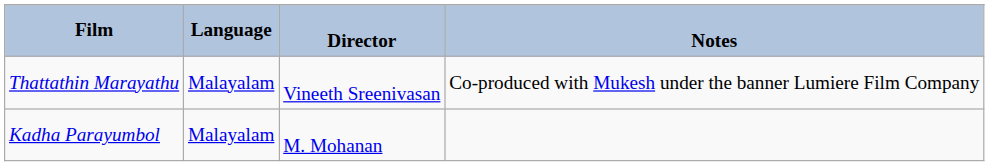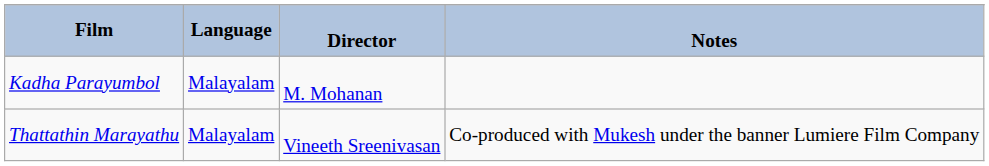rows swapped: Kadha Parayumbol <-> Thattathin Marayathu
